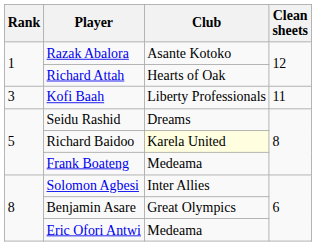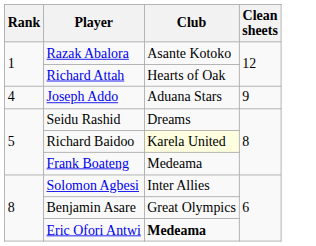- row: 3 | Kofi Baah | Liberty Professionals | 11
+ row: 4 | Joseph Addo | Aduana Stars | 9
Eric Ofori Antwi | Club: normal -> bold
